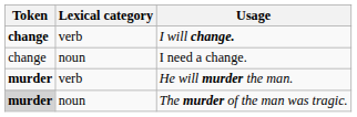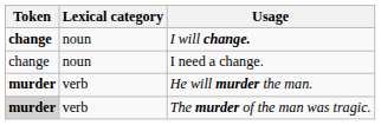I will change. | Lexical category: verb -> noun
The murder of the man was tragic. | Lexical category: noun -> verb
